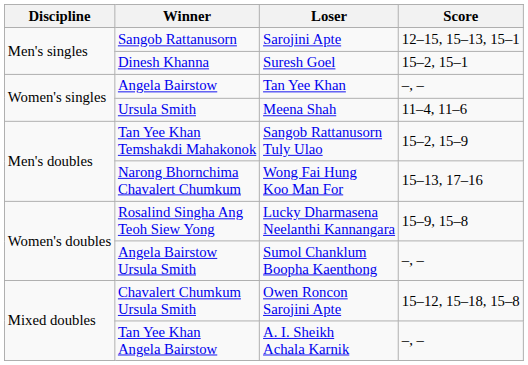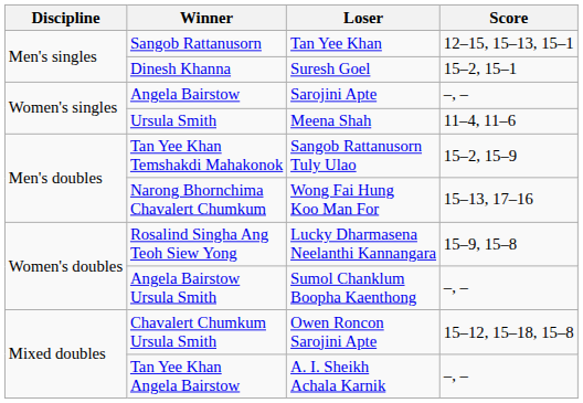Sangob Rattanusorn | Loser: Sarojini Apte -> Tan Yee Khan
Angela Bairstow | Loser: Tan Yee Khan -> Sarojini Apte
